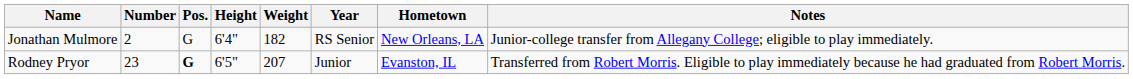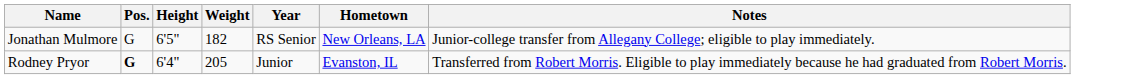- column: Number | 2 | 23
Jonathan Mulmore | Height: 6'4" -> 6'5"
Rodney Pryor | Height: 6'5" -> 6'4"
Rodney Pryor | Weight: 207 -> 205
